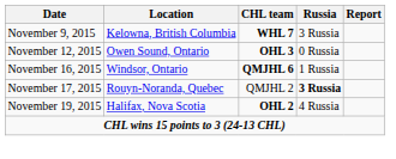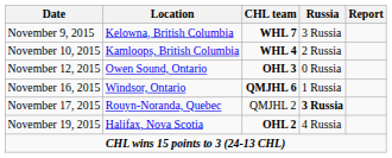+ row: November 10, 2015 | Kamloops, British Columbia | WHL 4 | 2 Russia
